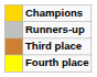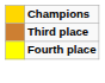- row: Runners-up
